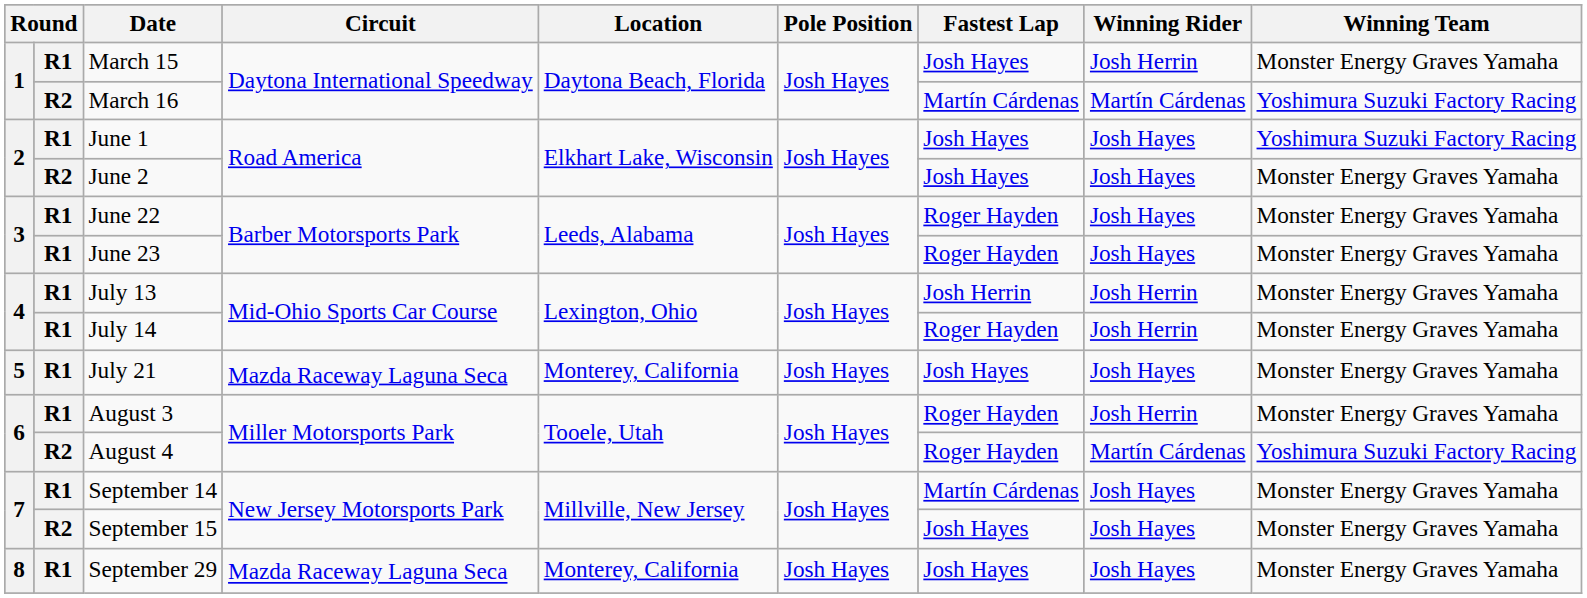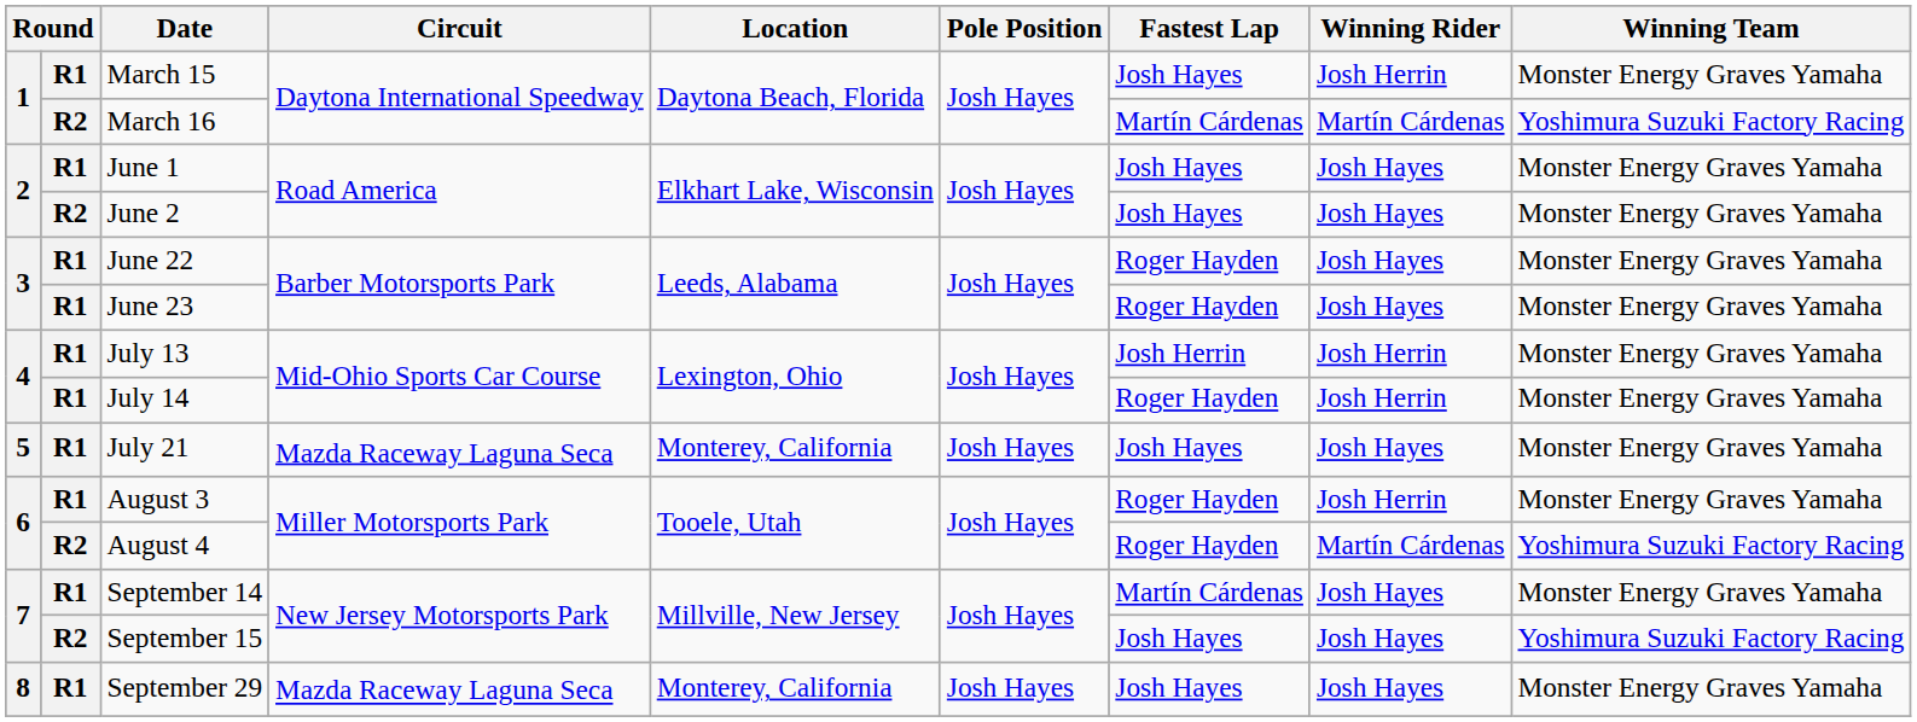June 1 | Winning Team: Yoshimura Suzuki Factory Racing -> Monster Energy Graves Yamaha
September 15 | Winning Team: Monster Energy Graves Yamaha -> Yoshimura Suzuki Factory Racing
